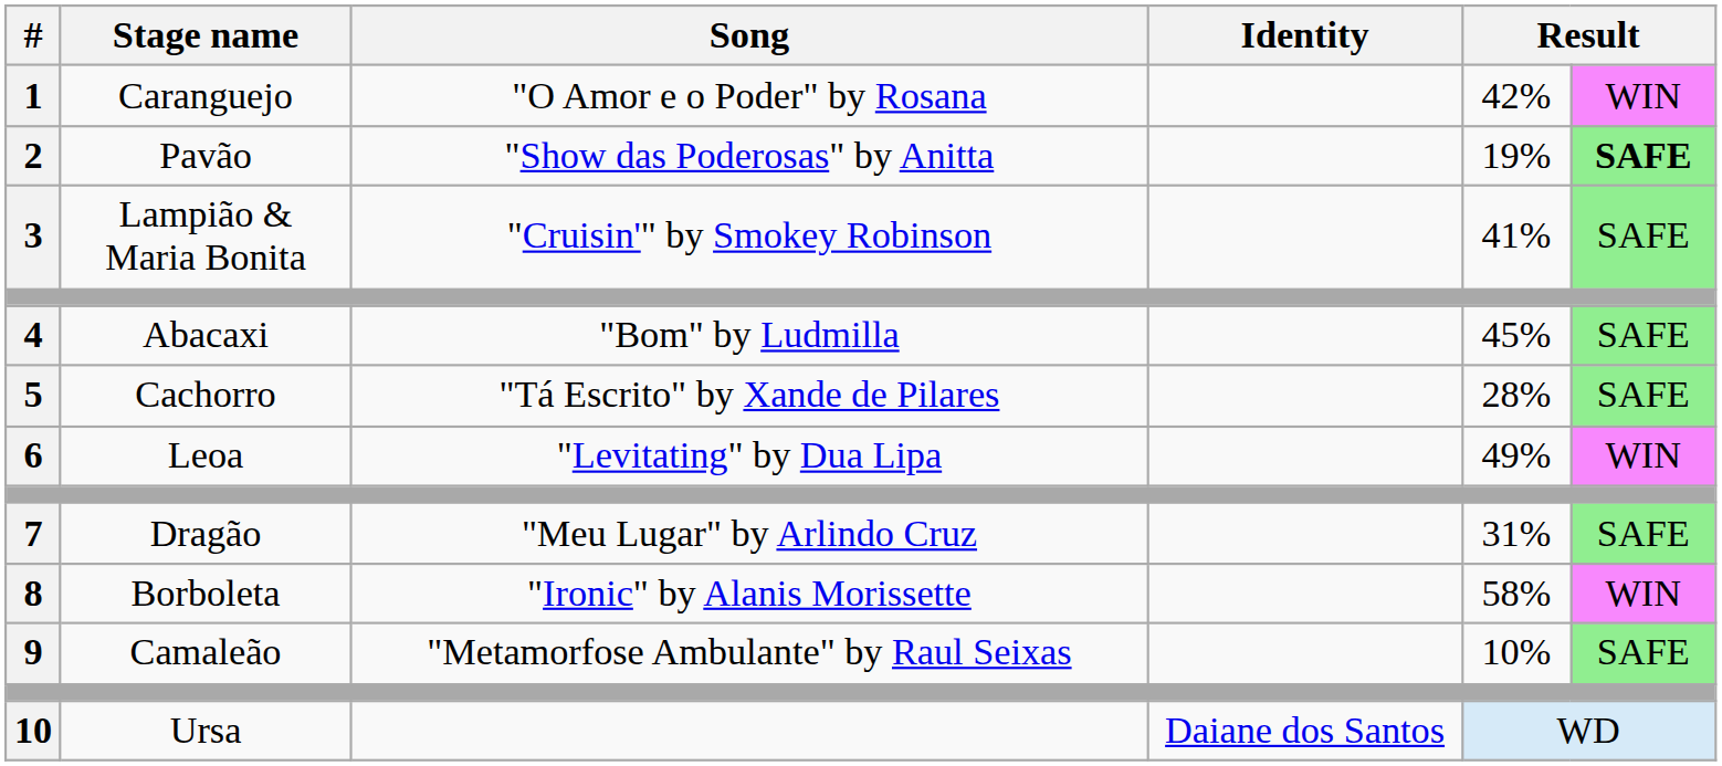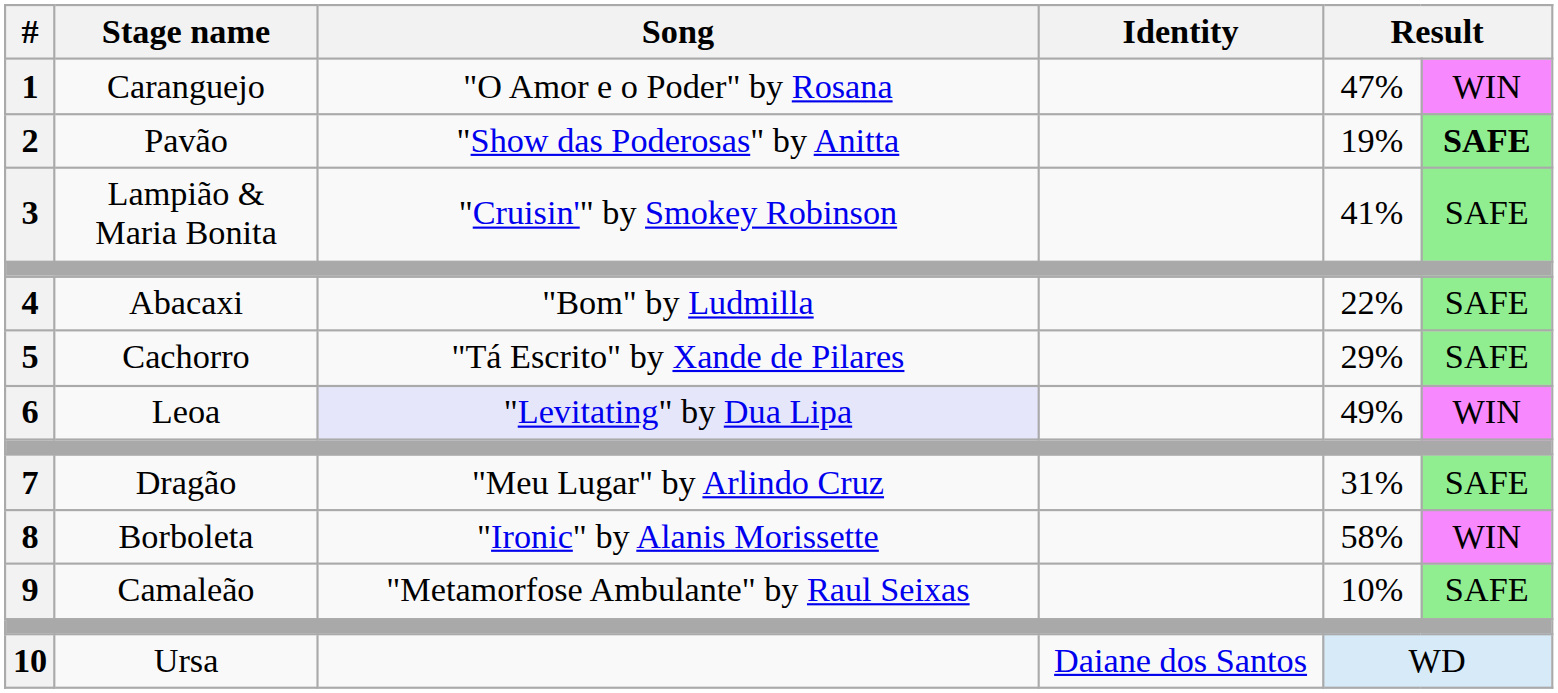1 | column 5: 42% -> 47%
4 | column 5: 45% -> 22%
5 | column 5: 28% -> 29%
6 | Song: no background -> lavender background
